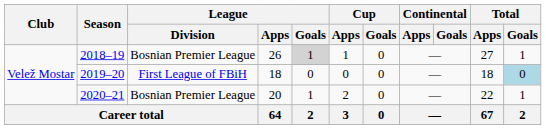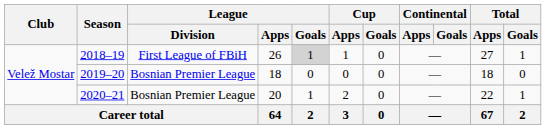2018–19 | League / Division: Bosnian Premier League -> First League of FBiH
2019–20 | League / Division: First League of FBiH -> Bosnian Premier League
2019–20 | Total / Goals: lightblue background -> no background
